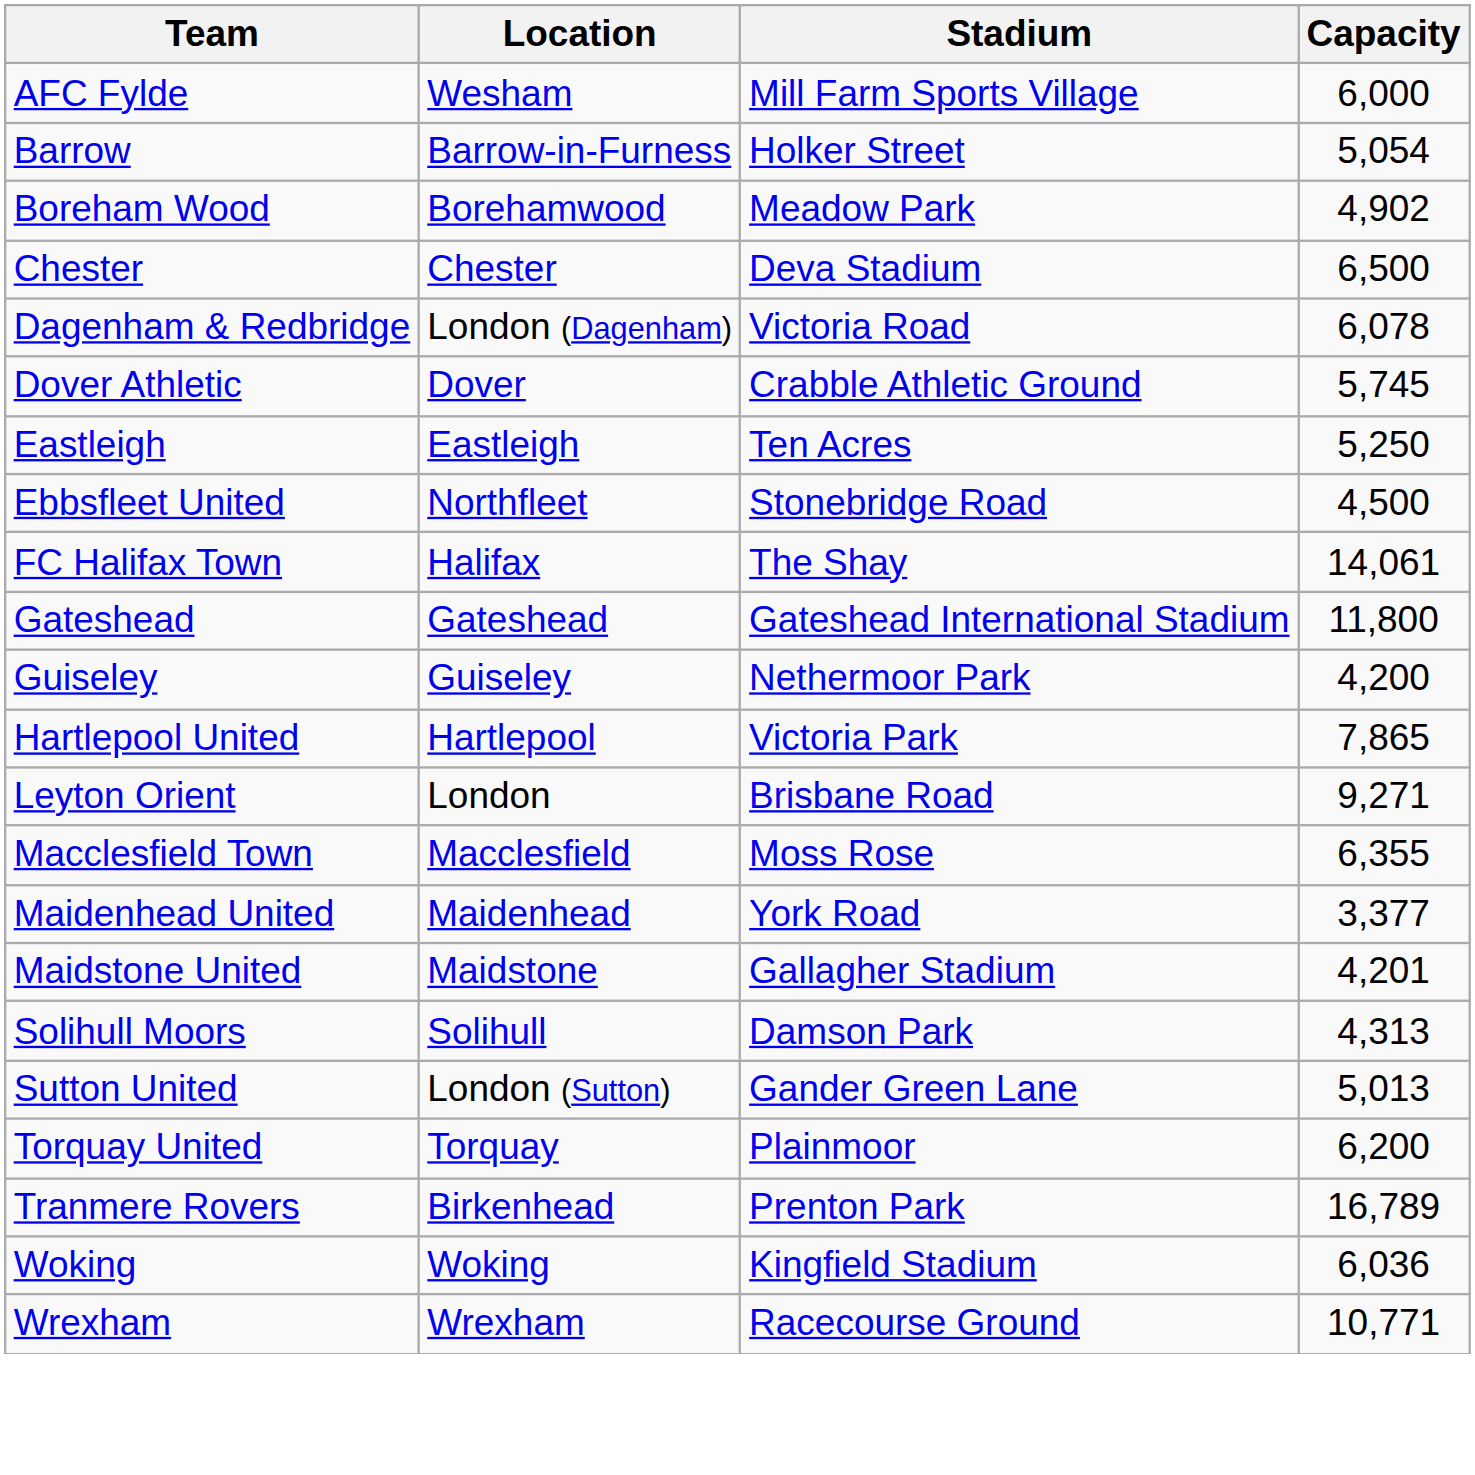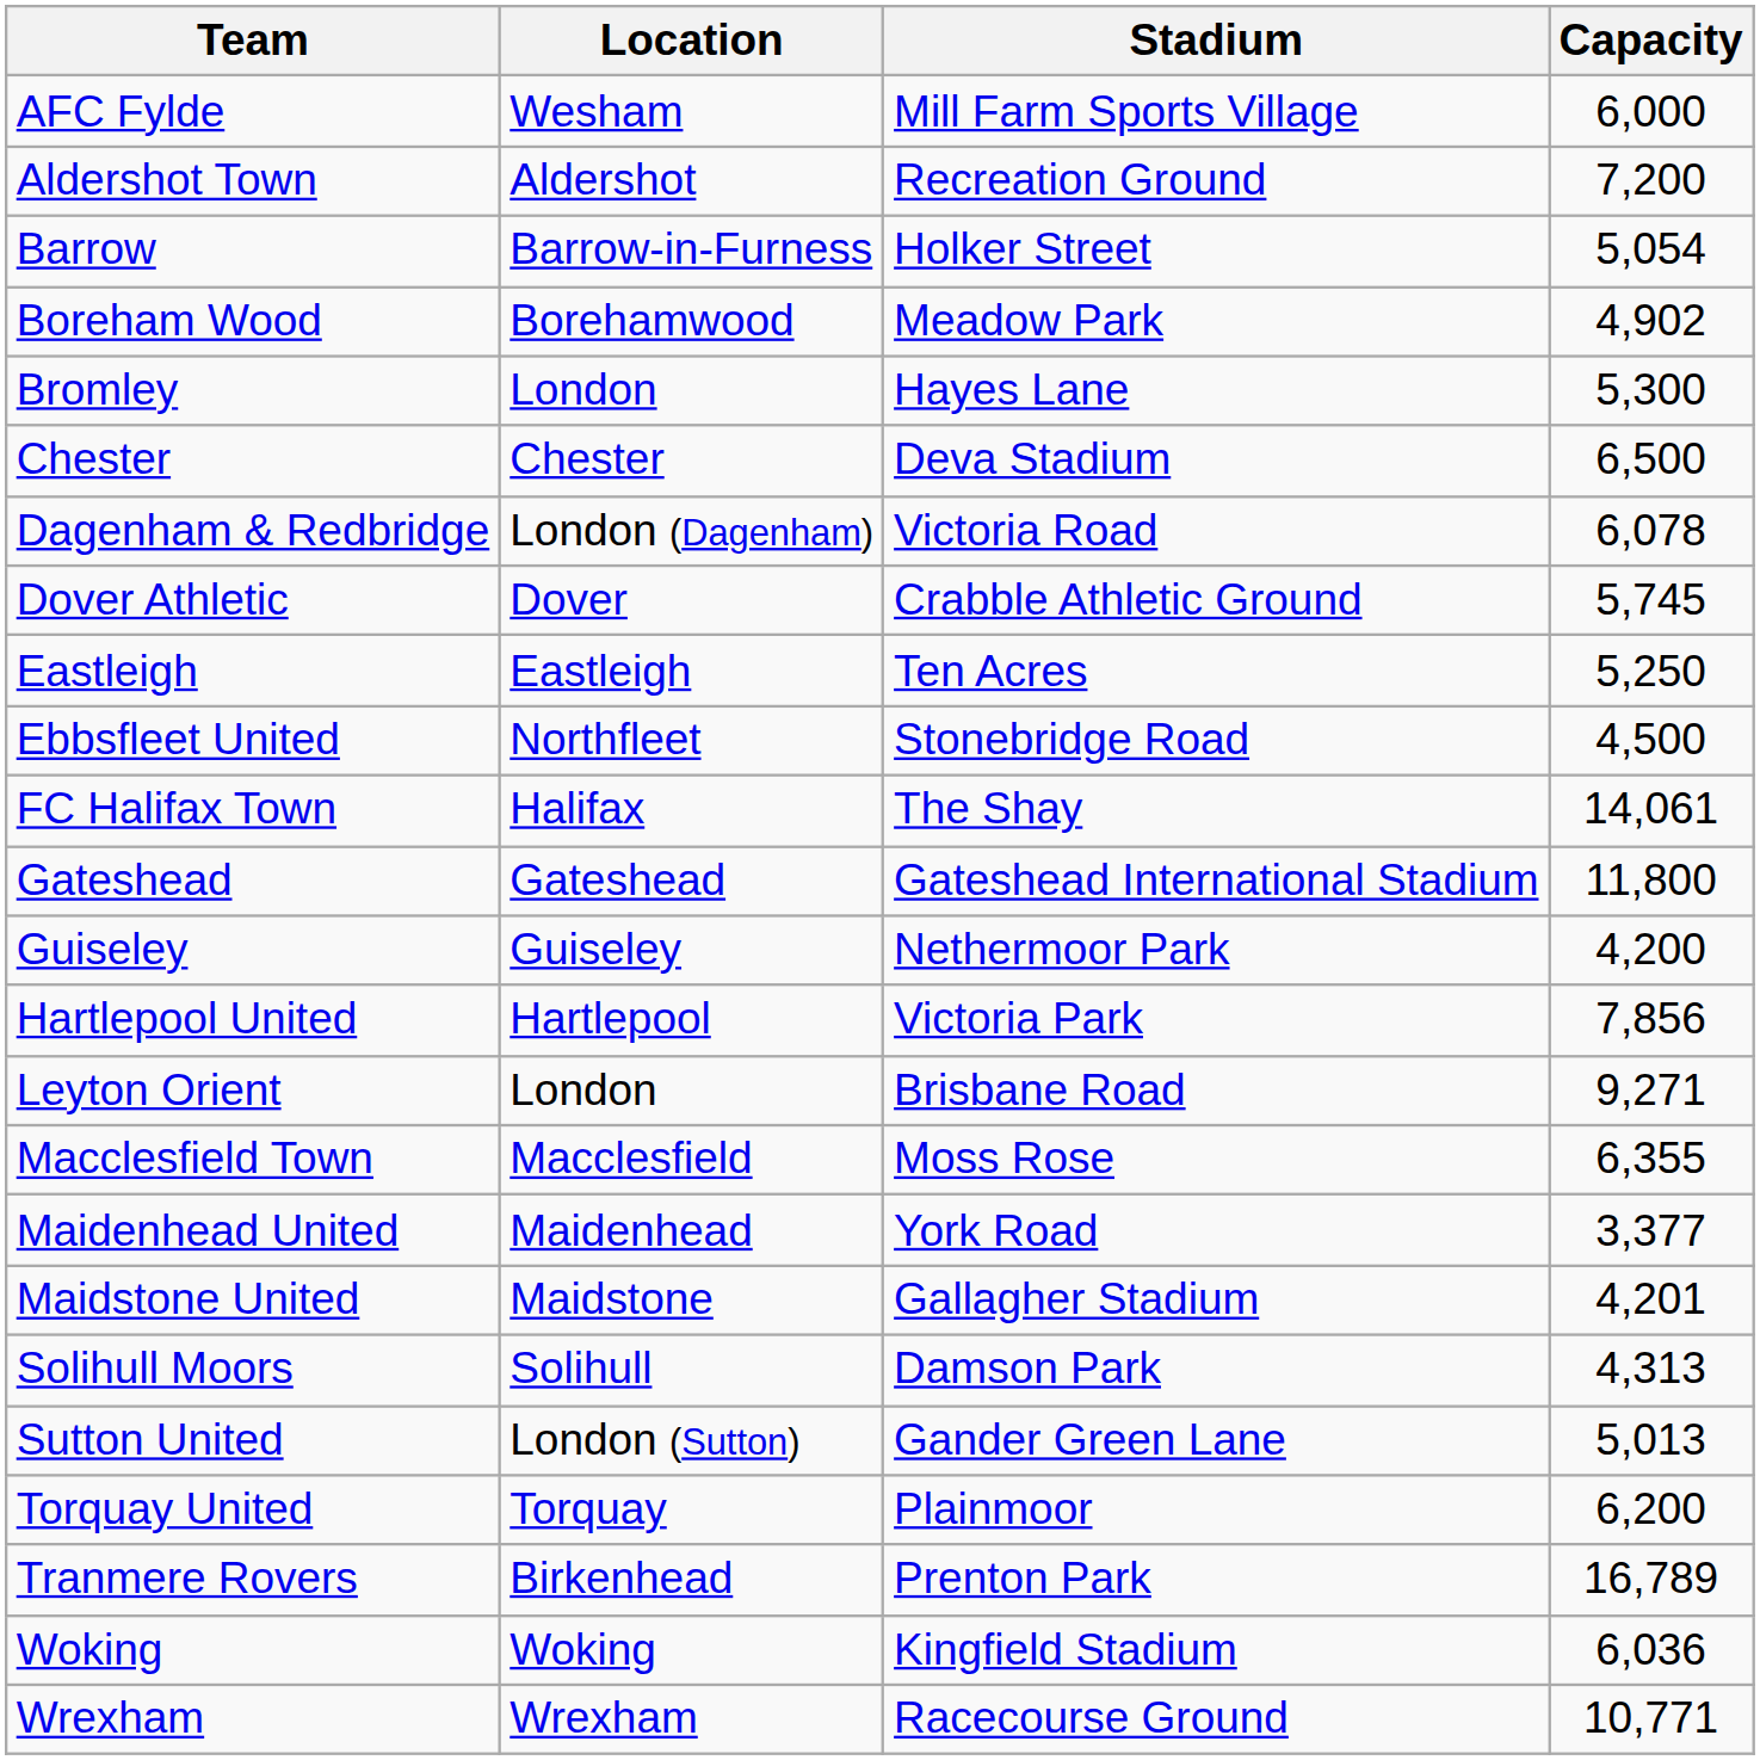+ row: Aldershot Town | Aldershot | Recreation Ground | 7,200
+ row: Bromley | London | Hayes Lane | 5,300
Hartlepool United | Capacity: 7,865 -> 7,856
